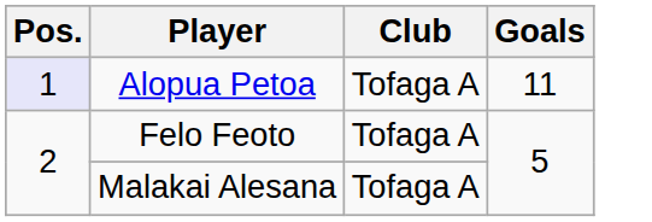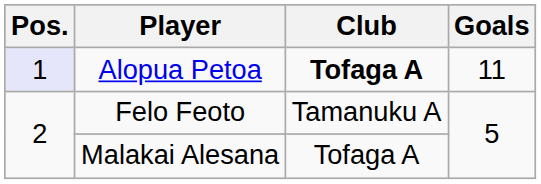Alopua Petoa | Club: normal -> bold
Felo Feoto | Club: Tofaga A -> Tamanuku A
